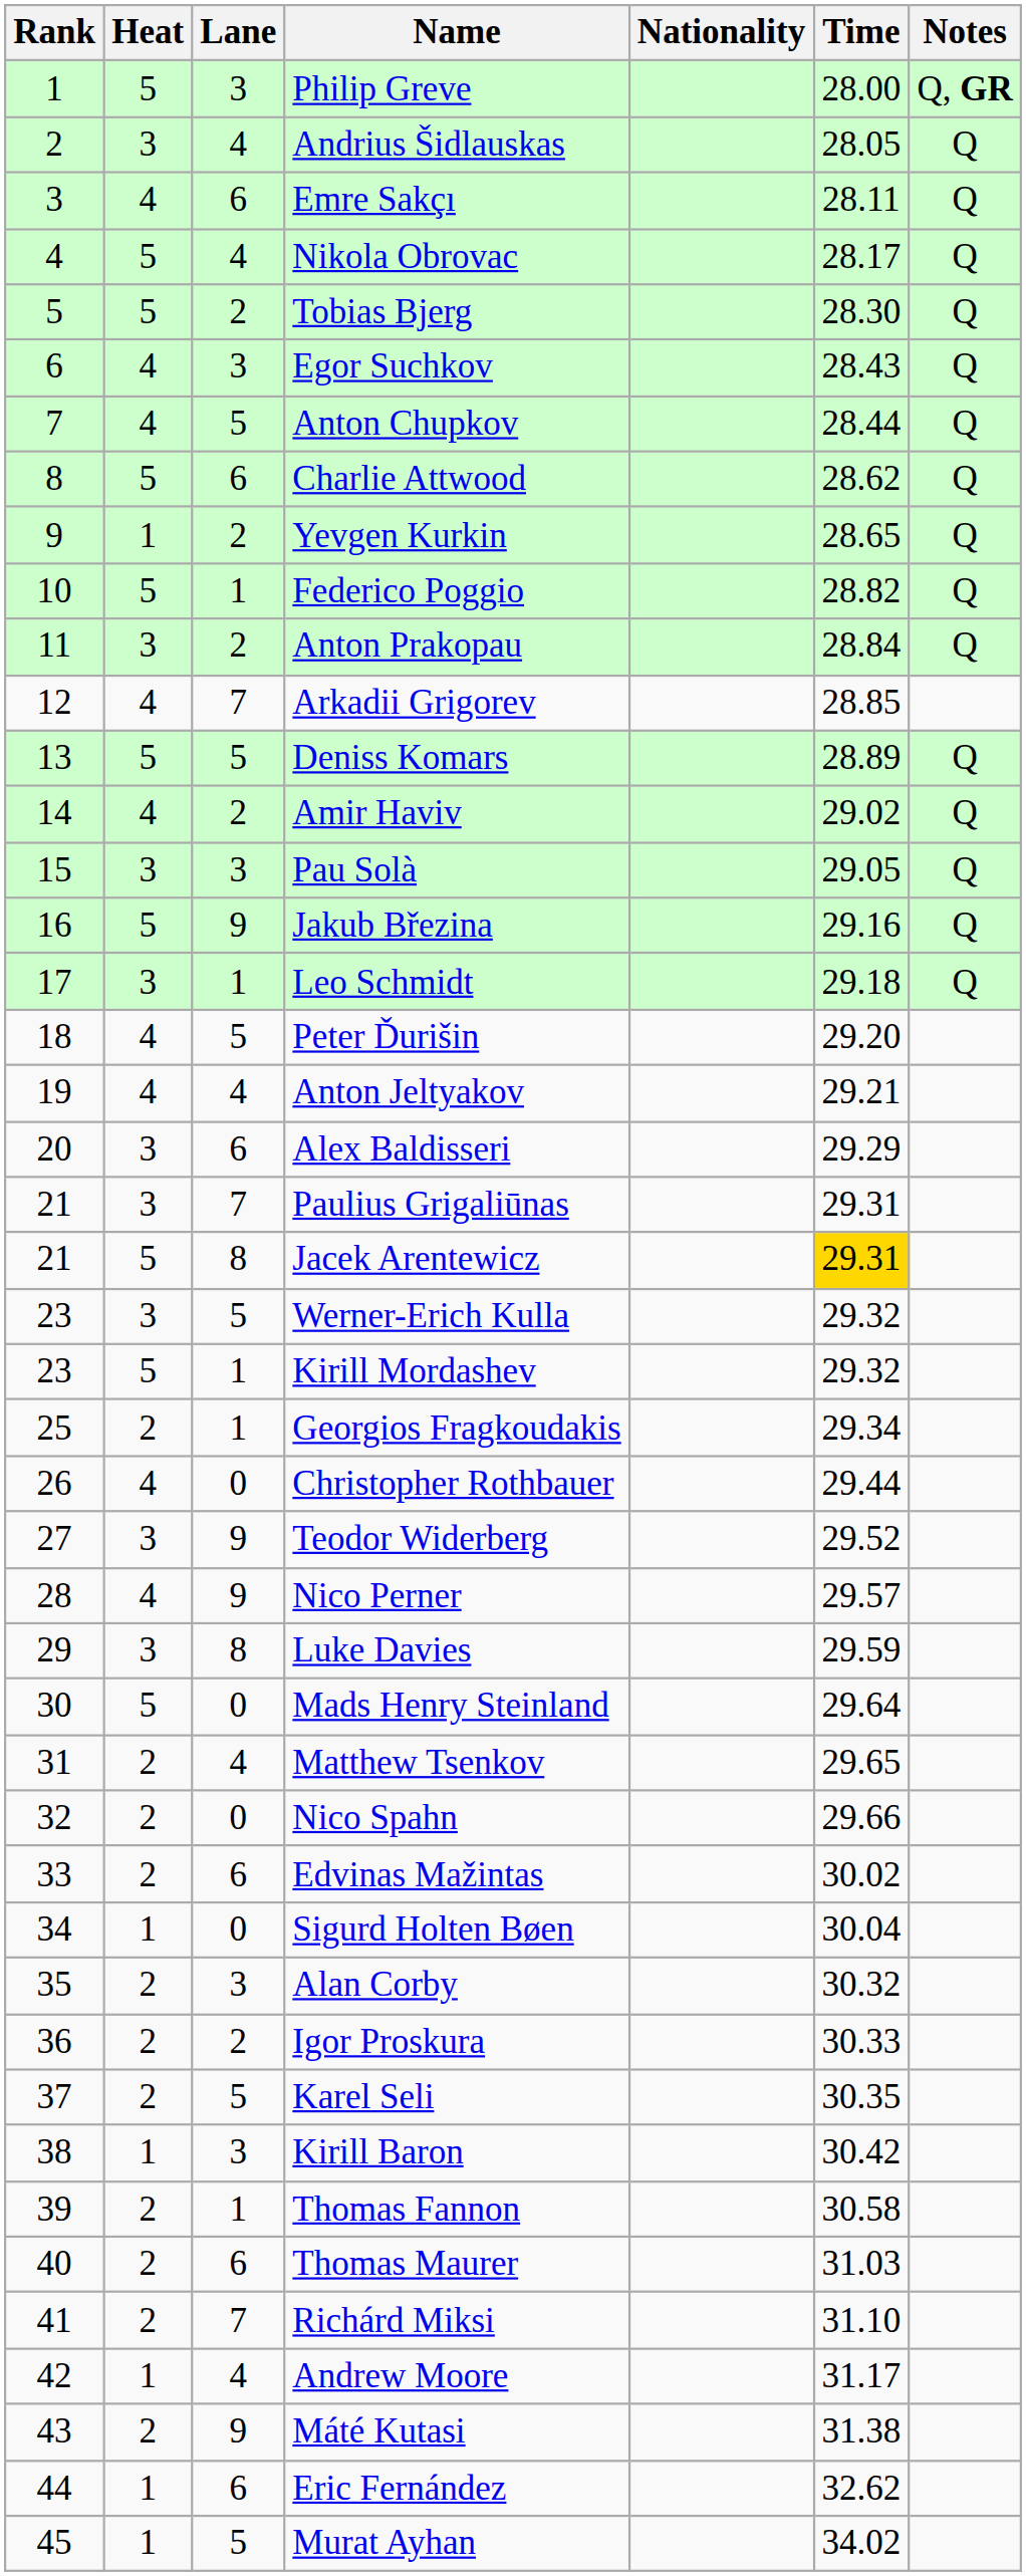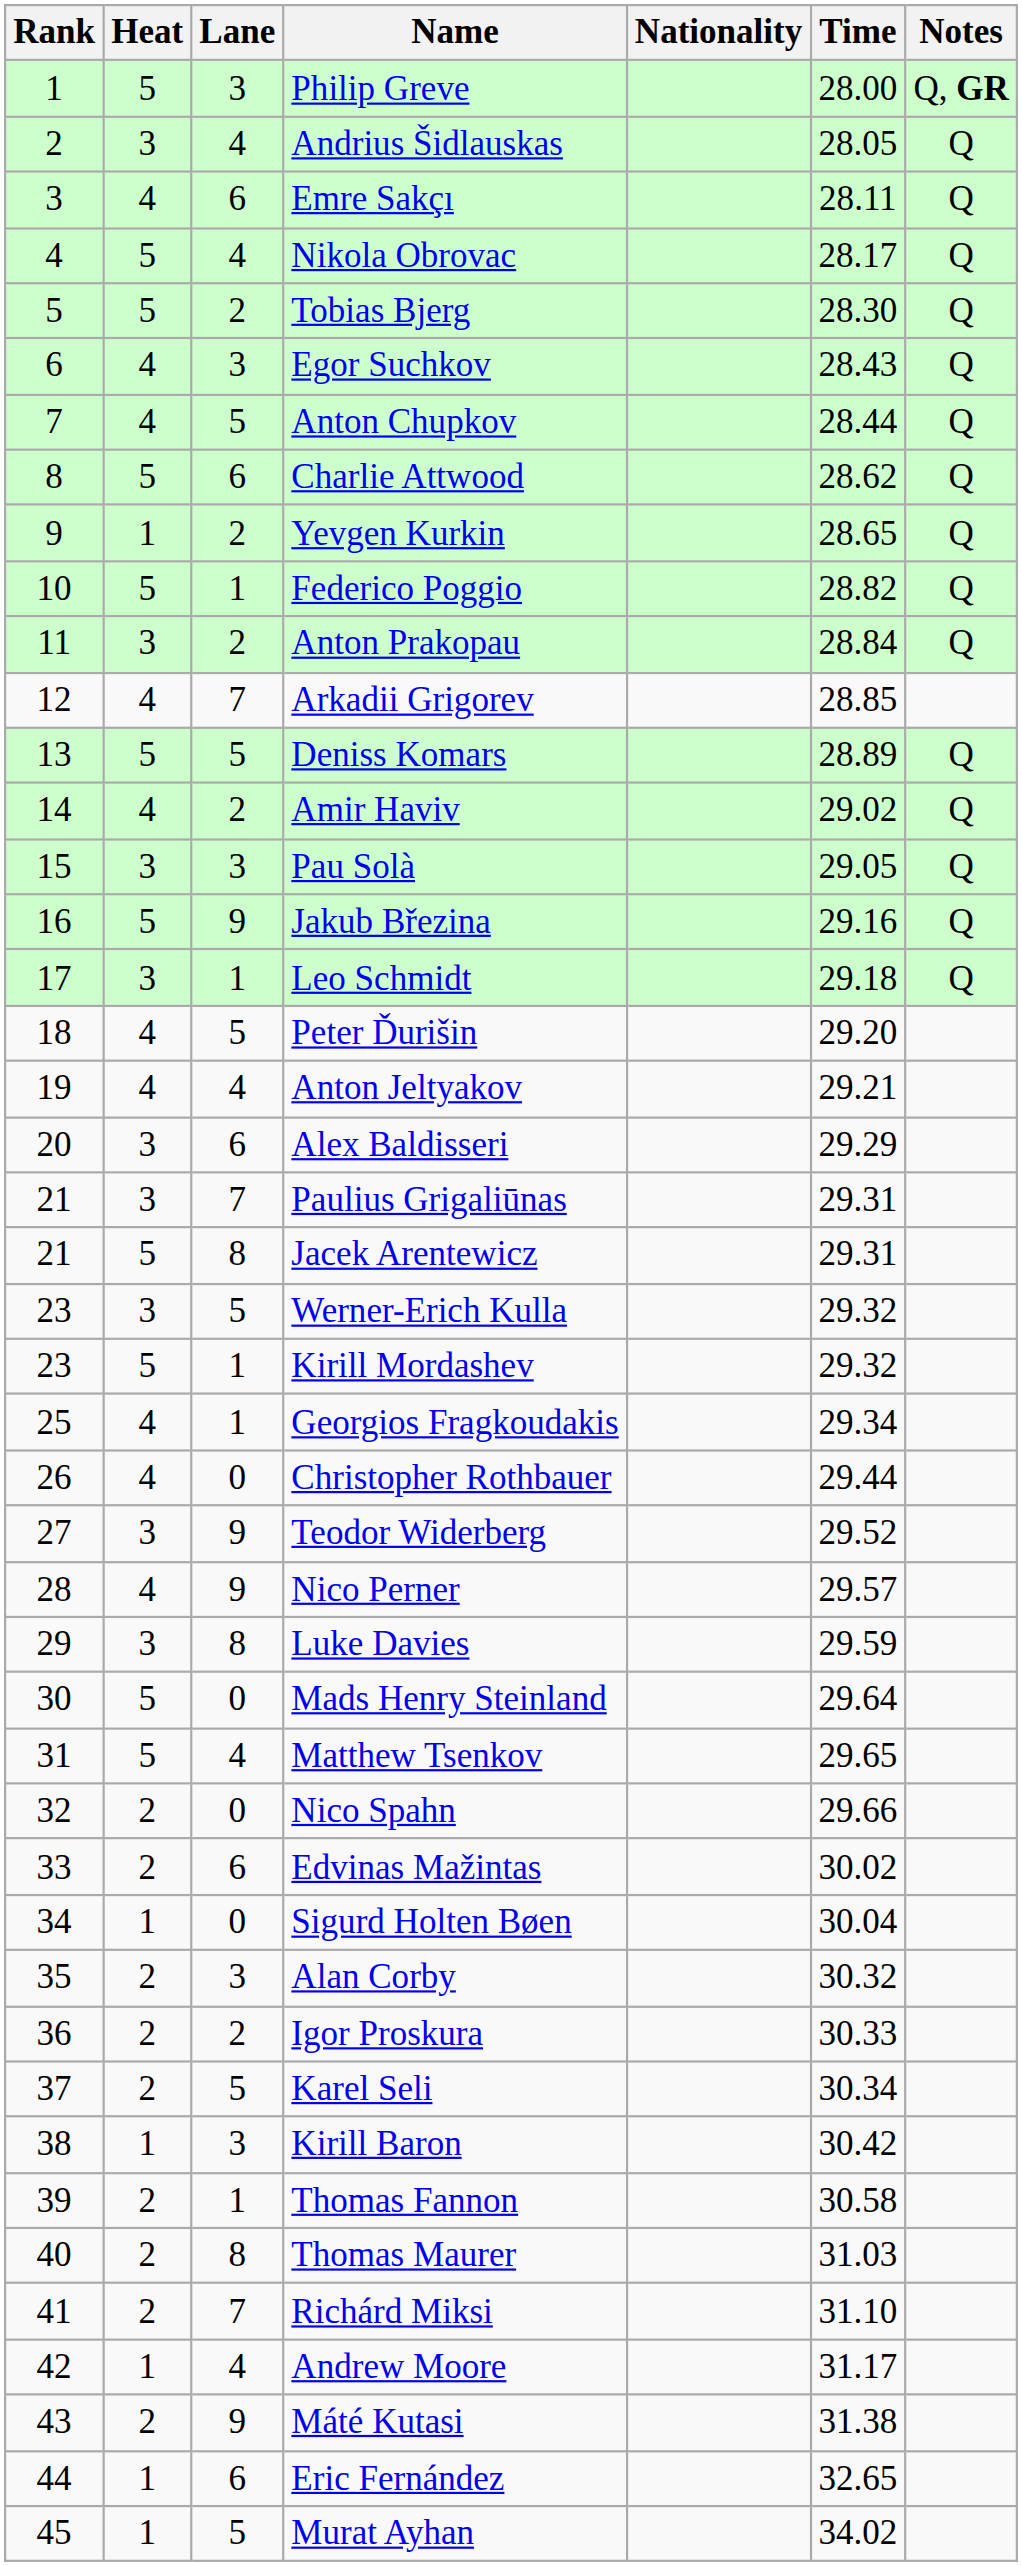Jacek Arentewicz | Time: gold background -> no background
Georgios Fragkoudakis | Heat: 2 -> 4
Matthew Tsenkov | Heat: 2 -> 5
Karel Seli | Time: 30.35 -> 30.34
Thomas Maurer | Lane: 6 -> 8
Eric Fernández | Time: 32.62 -> 32.65
